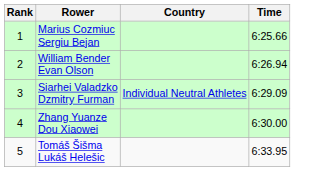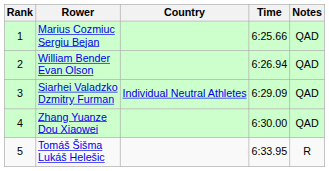+ column: Notes | QAD | QAD | QAD | QAD | R
